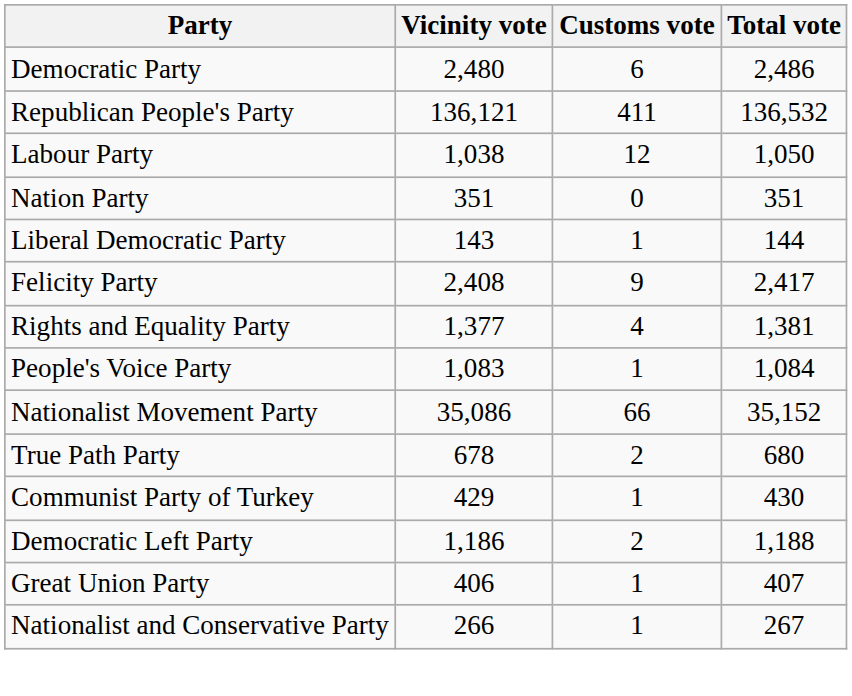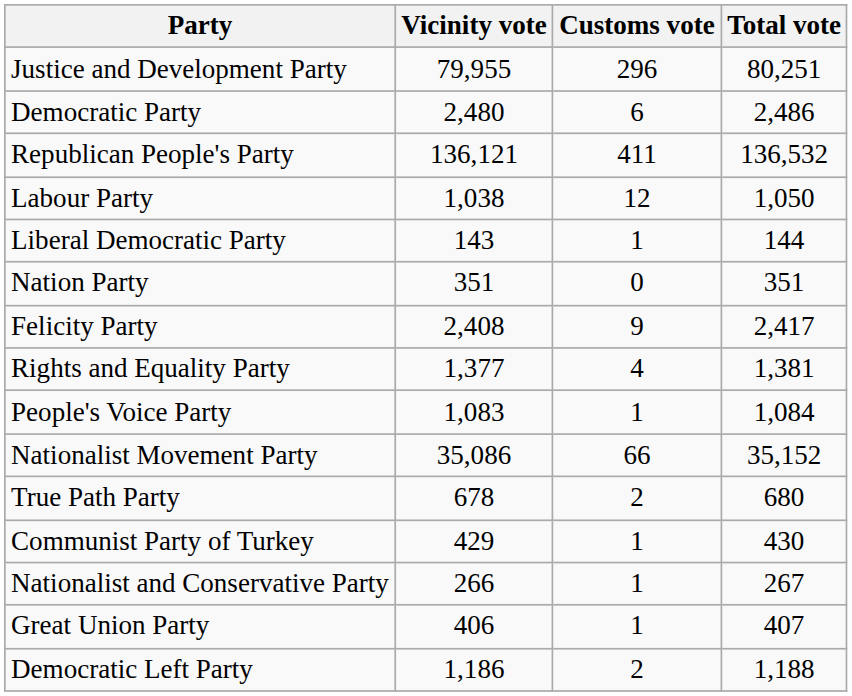+ row: Justice and Development Party | 79,955 | 296 | 80,251
rows swapped: Nation Party <-> Liberal Democratic Party
rows swapped: Nationalist and Conservative Party <-> Democratic Left Party
